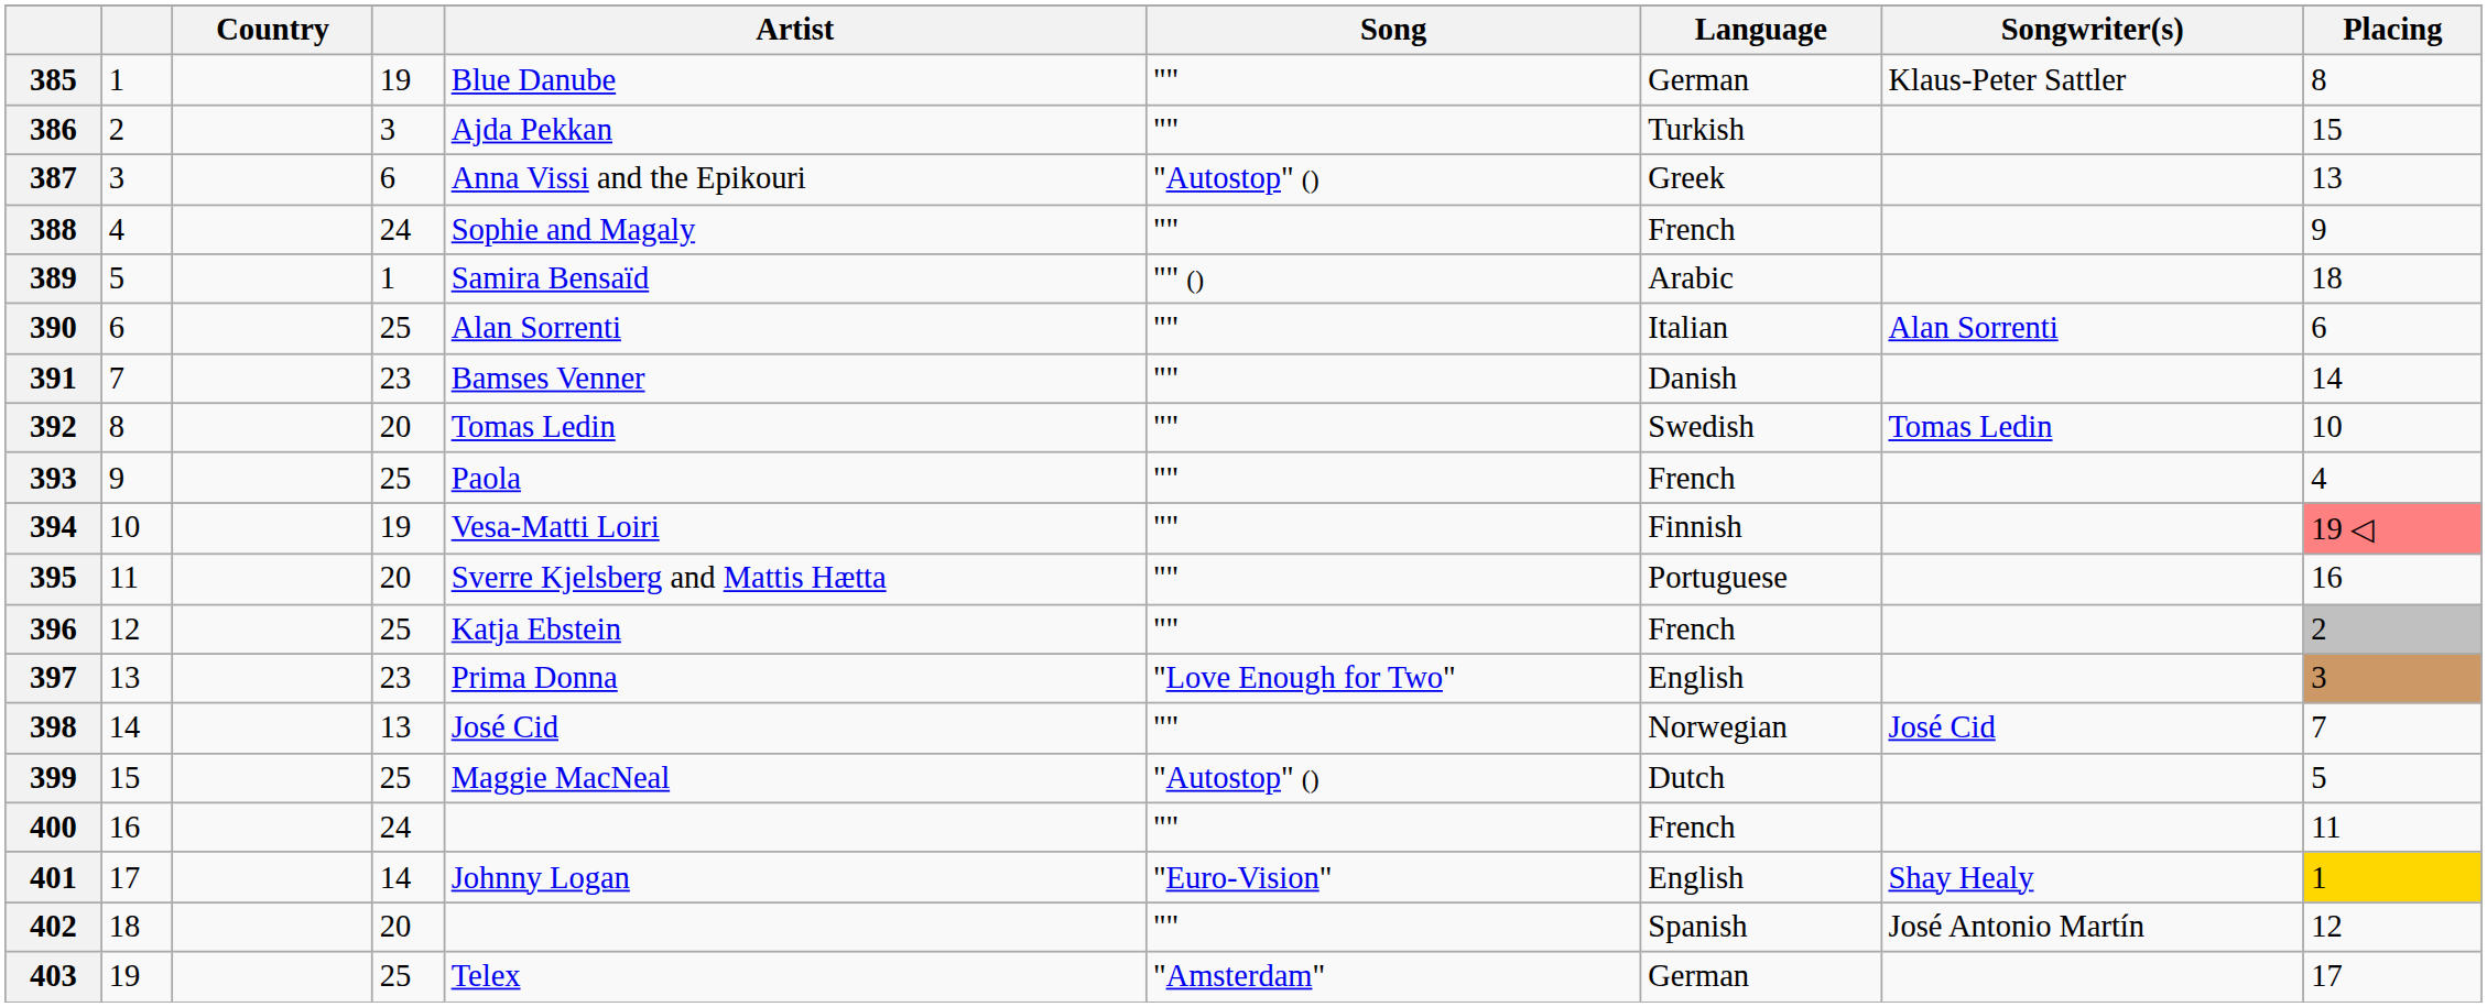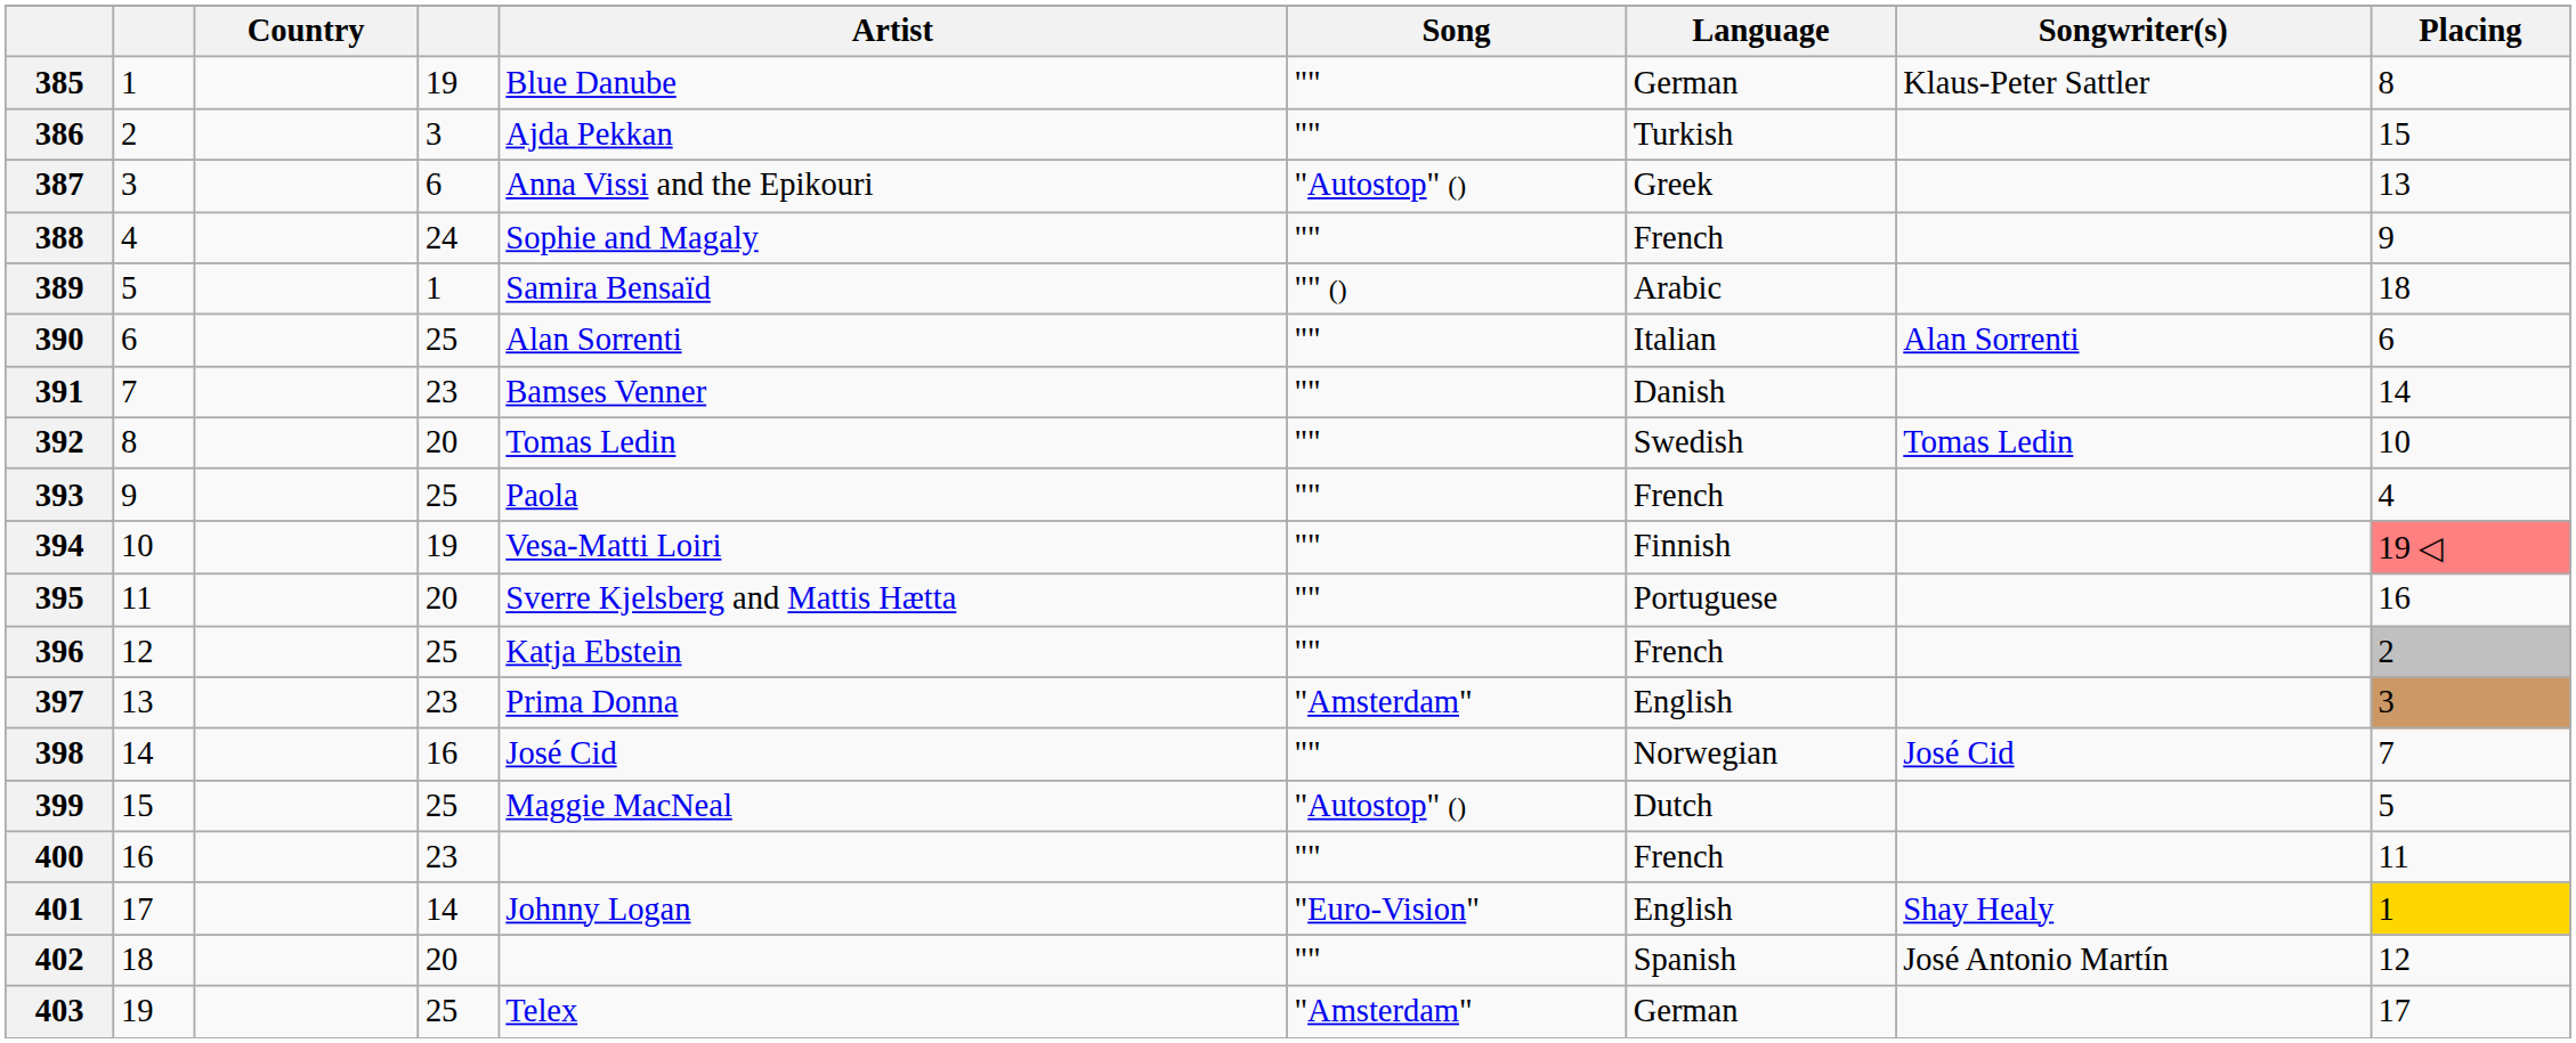397 | Song: "Love Enough for Two" -> "Amsterdam"
398 | column 4: 13 -> 16
400 | column 4: 24 -> 23
